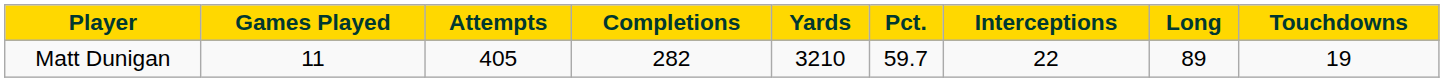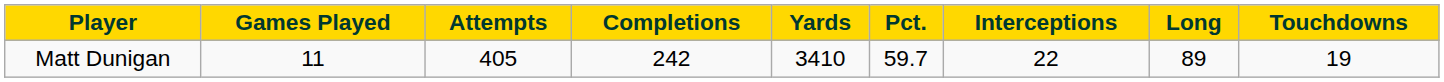Matt Dunigan | Completions: 282 -> 242
Matt Dunigan | Yards: 3210 -> 3410
